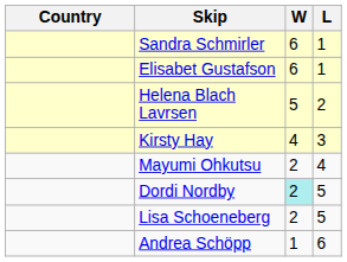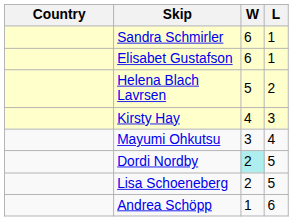Mayumi Ohkutsu | W: 2 -> 3
